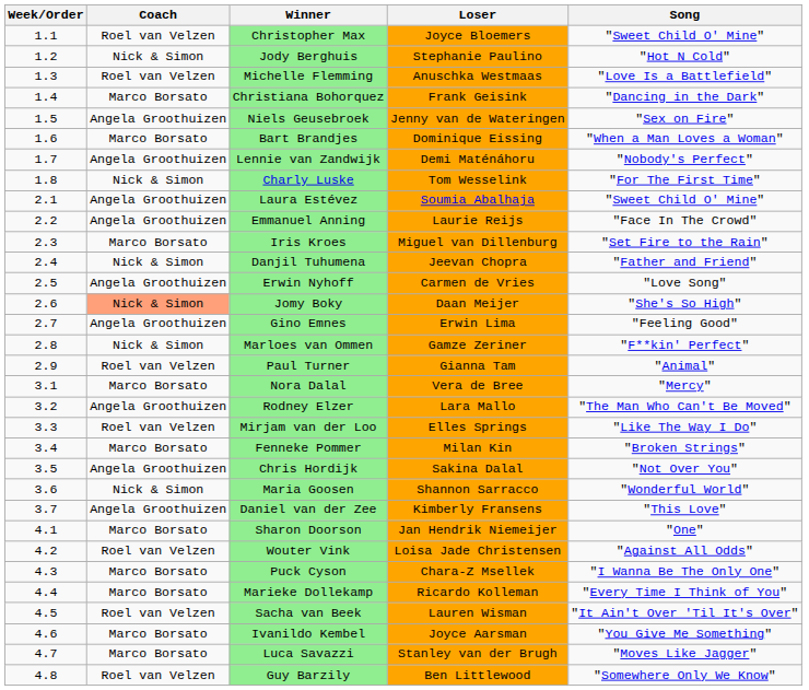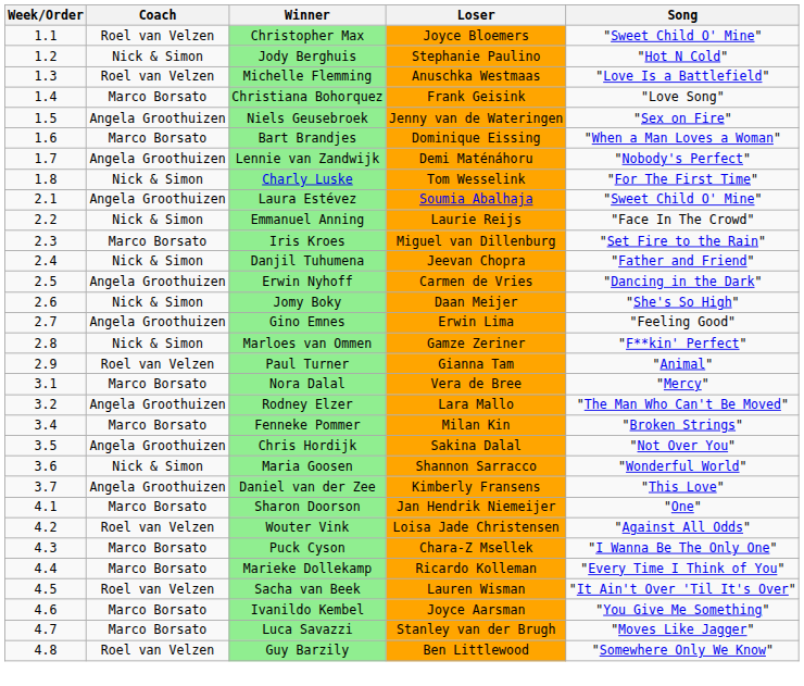Christiana Bohorquez | Song: "Dancing in the Dark" -> "Love Song"
Emmanuel Anning | Coach: Angela Groothuizen -> Nick & Simon
Erwin Nyhoff | Song: "Love Song" -> "Dancing in the Dark"
Jomy Boky | Coach: lightsalmon background -> no background
- row: 3.3 | Roel van Velzen | Mirjam van der Loo | Elles Springs | "Like The Way I Do"
